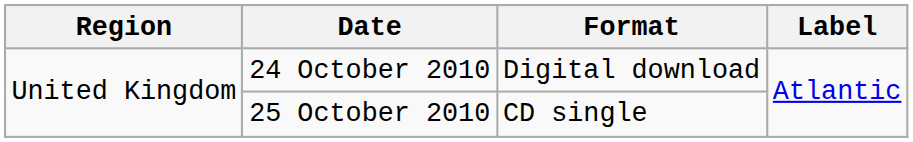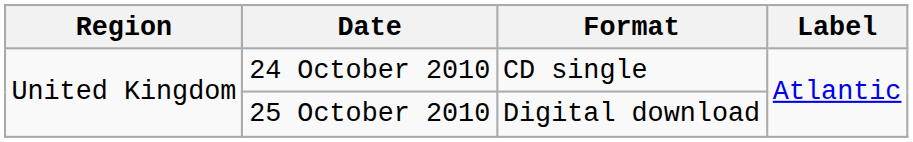24 October 2010 | Format: Digital download -> CD single
25 October 2010 | Format: CD single -> Digital download
